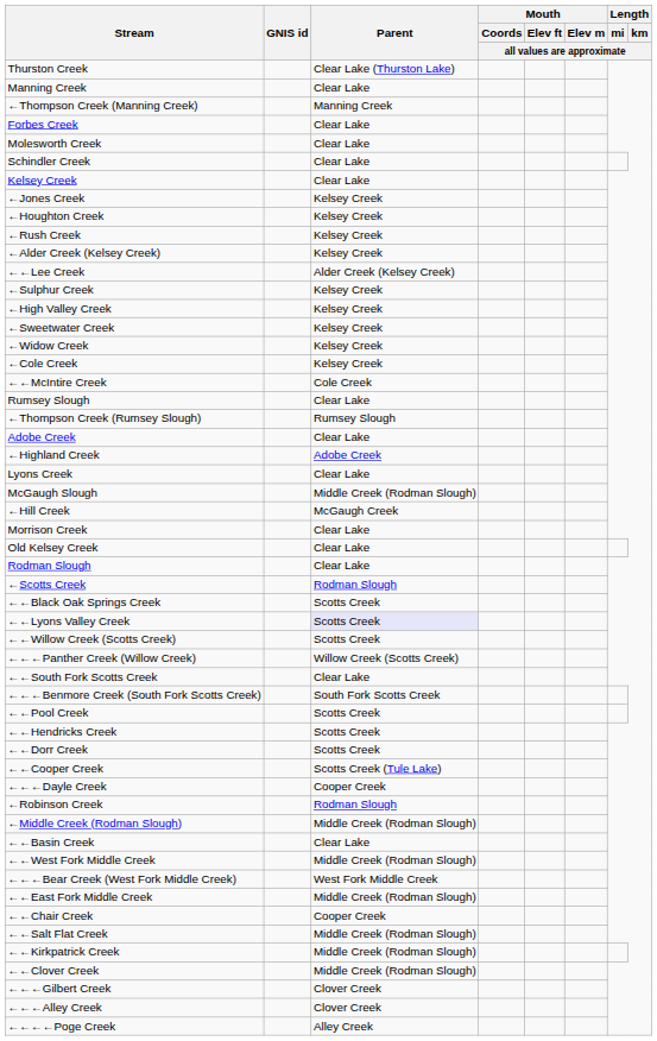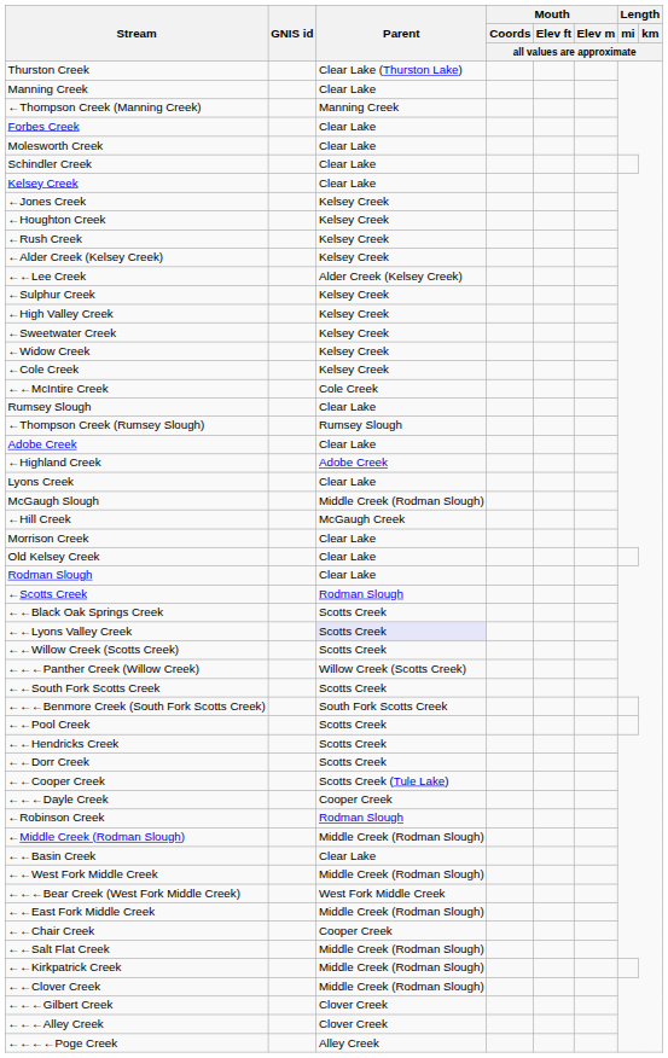←←South Fork Scotts Creek | Parent: Clear Lake -> Scotts Creek
